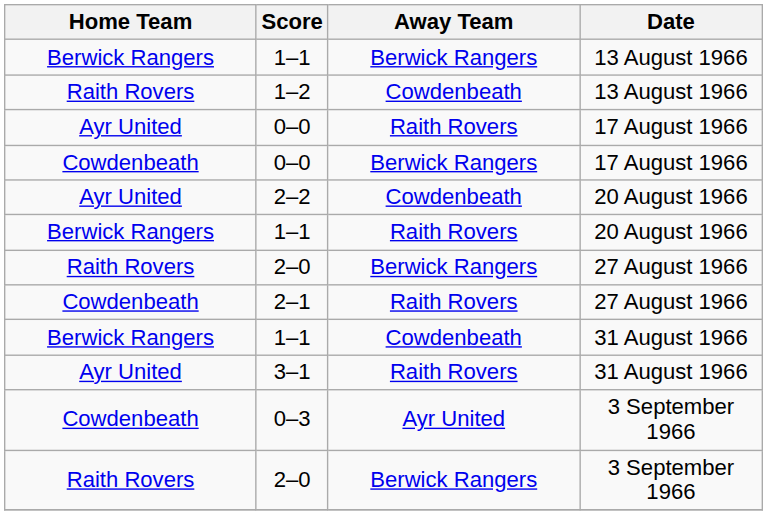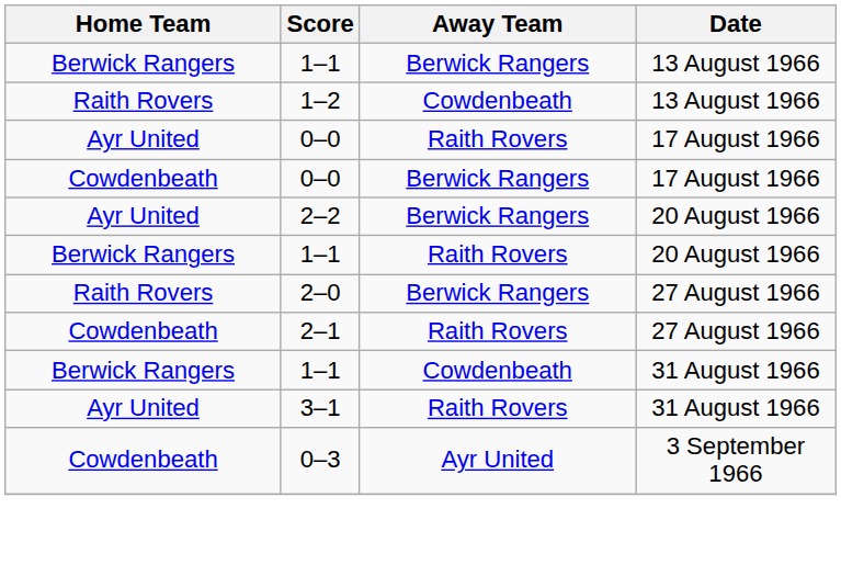2–2 | Away Team: Cowdenbeath -> Berwick Rangers
- row: Raith Rovers | 2–0 | Berwick Rangers | 3 September 1966
